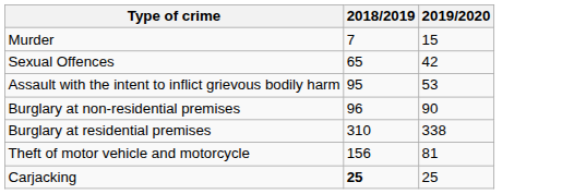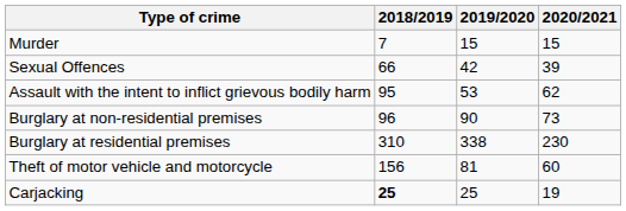+ column: 2020/2021 | 15 | 39 | 62 | 73 | 230 | 60 | 19
Sexual Offences | 2018/2019: 65 -> 66
